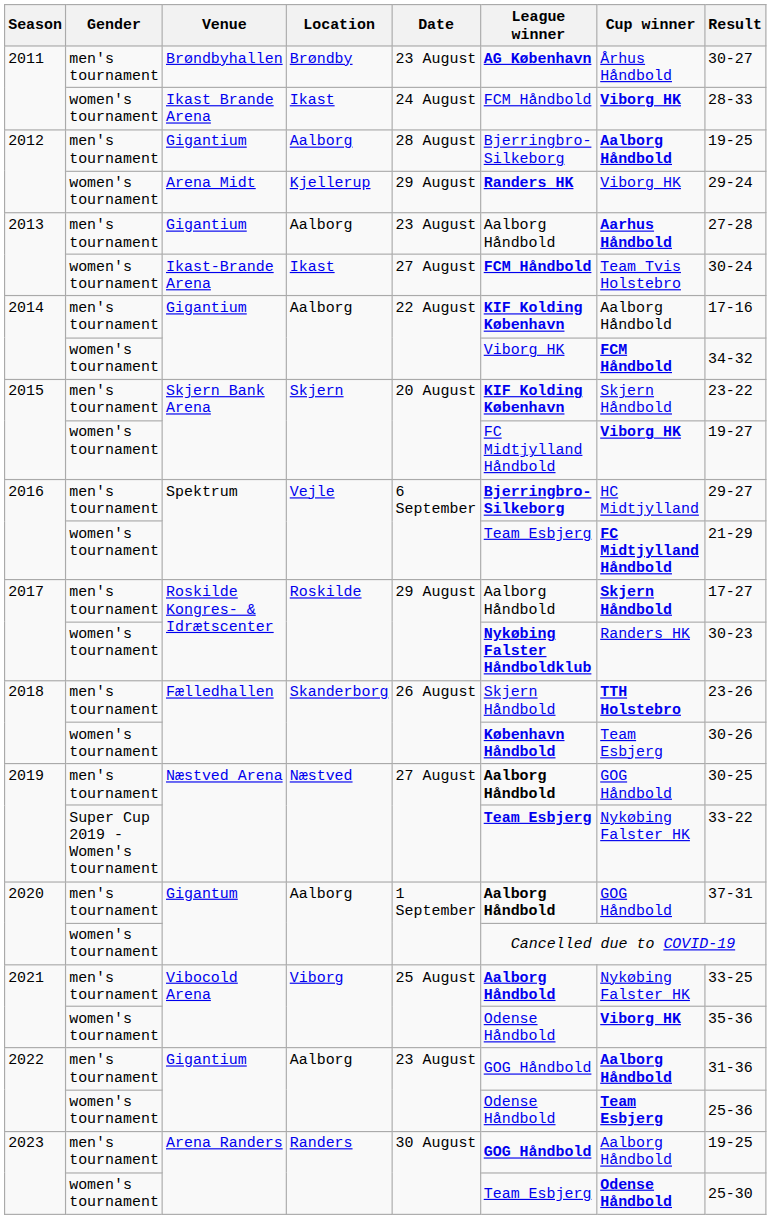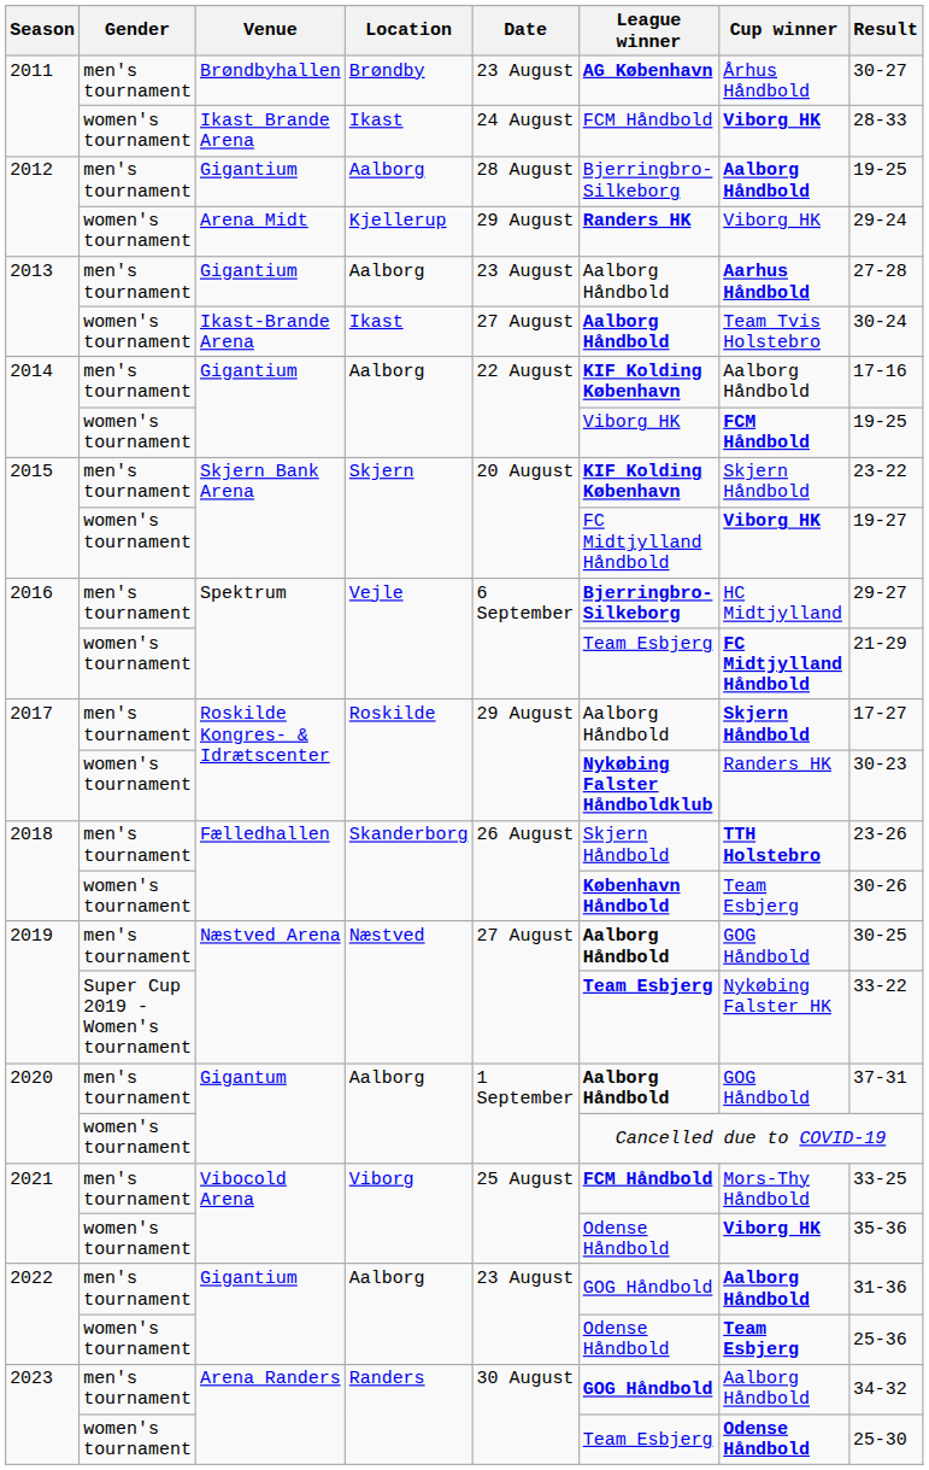2013 / women's tournament | League winner: FCM Håndbold -> Aalborg Håndbold
2014 / women's tournament | Result: 34-32 -> 19-25
2021 / men's tournament | League winner: Aalborg Håndbold -> FCM Håndbold
2021 / men's tournament | Cup winner: Nykøbing Falster HK -> Mors-Thy Håndbold
2023 / men's tournament | Result: 19-25 -> 34-32
